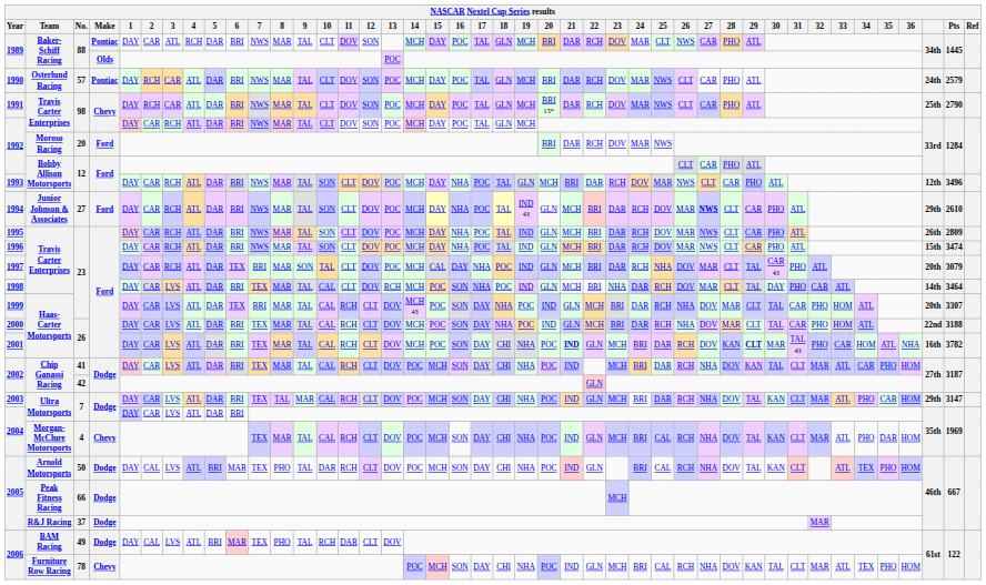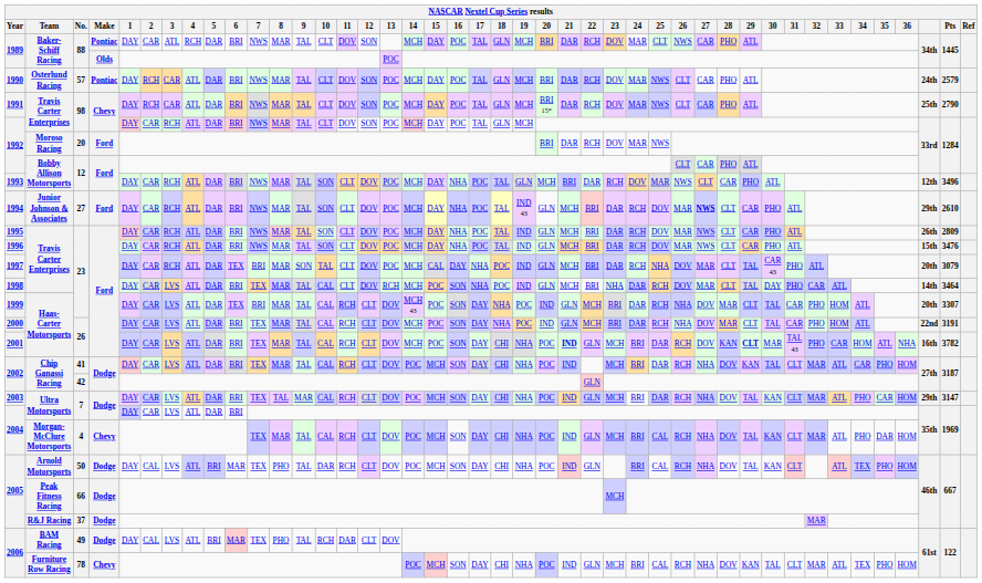1996 | Pts: 3474 -> 3476
2000 | Pts: 3188 -> 3191
